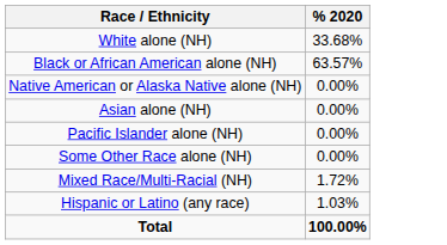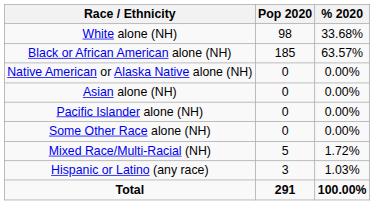+ column: Pop 2020 | 98 | 185 | 0 | 0 | 0 | 0 | 5 | 3 | 291
